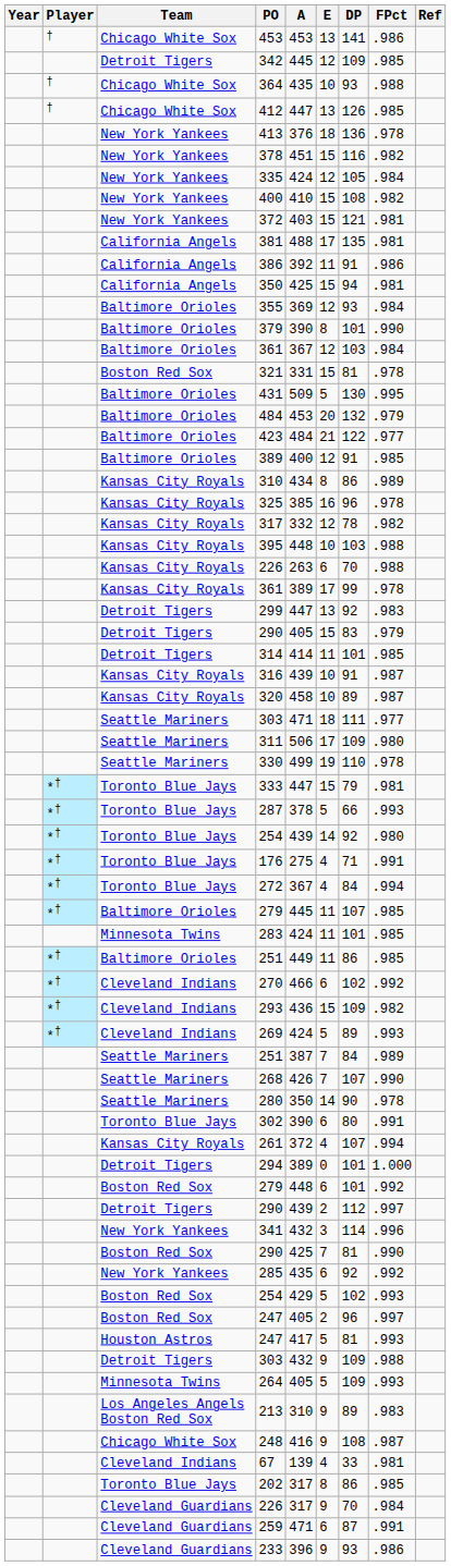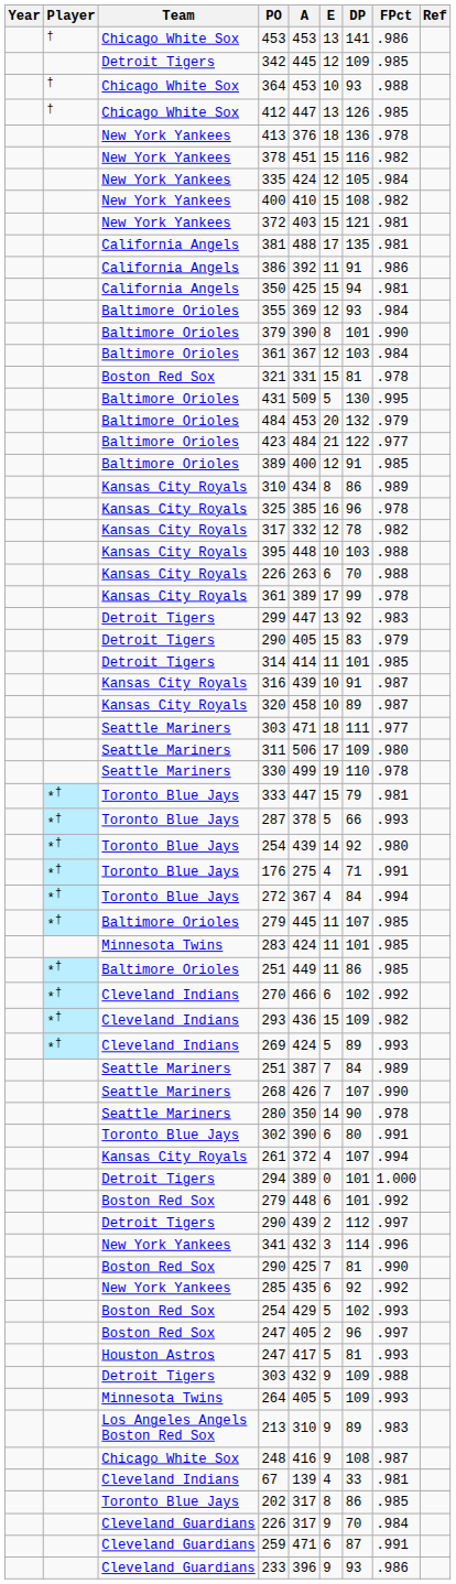364 | A: 435 -> 453
